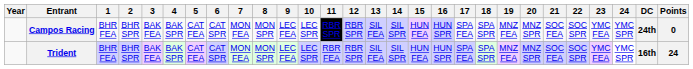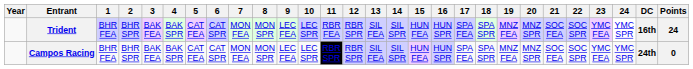rows swapped: Trident <-> Campos Racing
